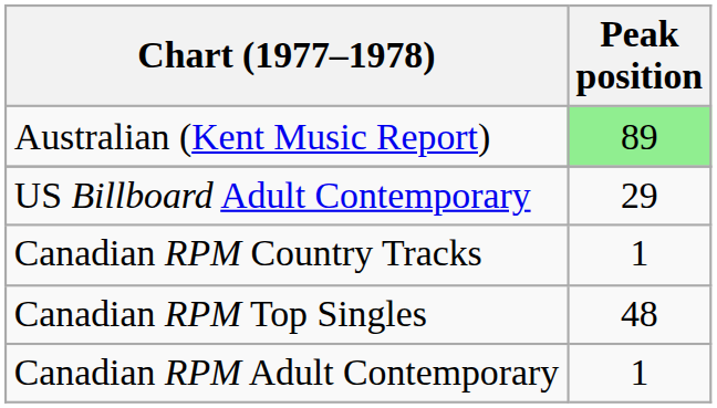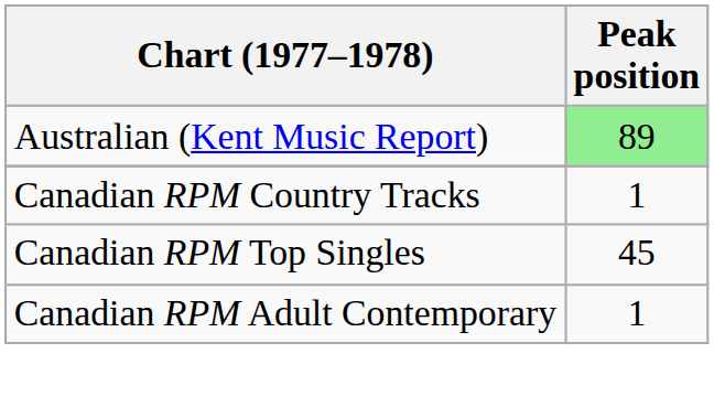- row: US Billboard Adult Contemporary | 29
Canadian RPM Top Singles | Peak position: 48 -> 45
